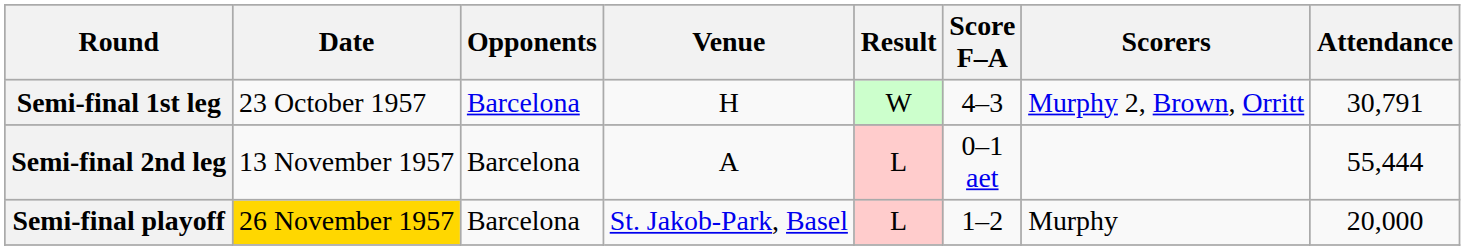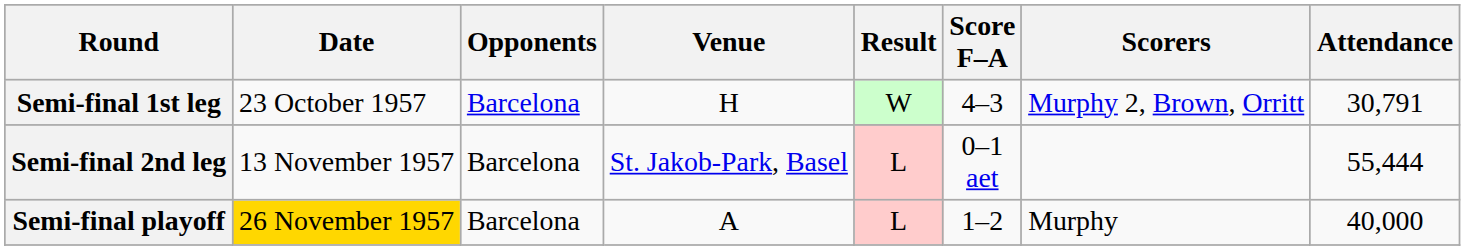Semi-final 2nd leg | Venue: A -> St. Jakob-Park, Basel
Semi-final playoff | Venue: St. Jakob-Park, Basel -> A
Semi-final playoff | Attendance: 20,000 -> 40,000
